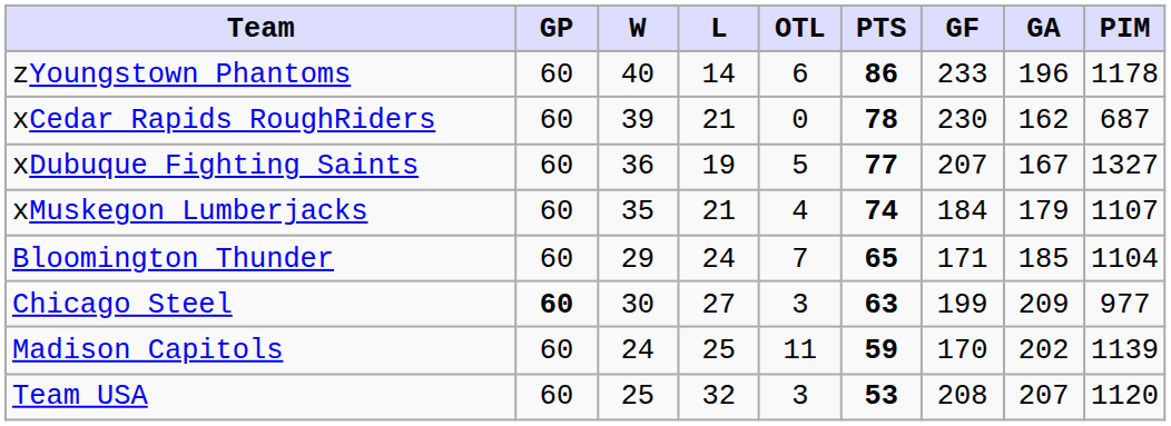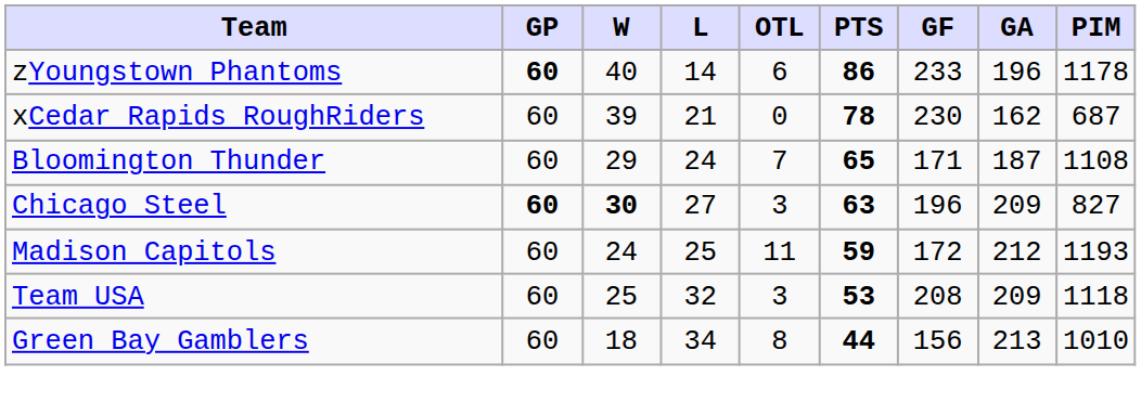zYoungstown Phantoms | GP: normal -> bold
- row: xDubuque Fighting Saints | 60 | 36 | 19 | 5 | 77 | 207 | 167 | 1327
- row: xMuskegon Lumberjacks | 60 | 35 | 21 | 4 | 74 | 184 | 179 | 1107
Bloomington Thunder | GA: 185 -> 187
Bloomington Thunder | PIM: 1104 -> 1108
Chicago Steel | W: normal -> bold
Chicago Steel | GF: 199 -> 196
Chicago Steel | PIM: 977 -> 827
Madison Capitols | GF: 170 -> 172
Madison Capitols | GA: 202 -> 212
Madison Capitols | PIM: 1139 -> 1193
Team USA | GA: 207 -> 209
Team USA | PIM: 1120 -> 1118
+ row: Green Bay Gamblers | 60 | 18 | 34 | 8 | 44 | 156 | 213 | 1010
